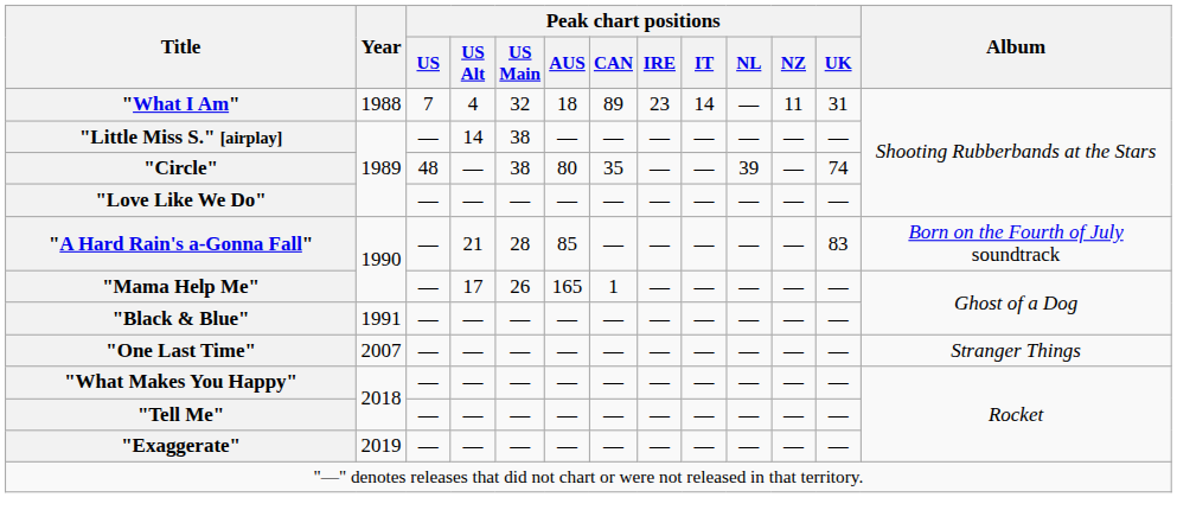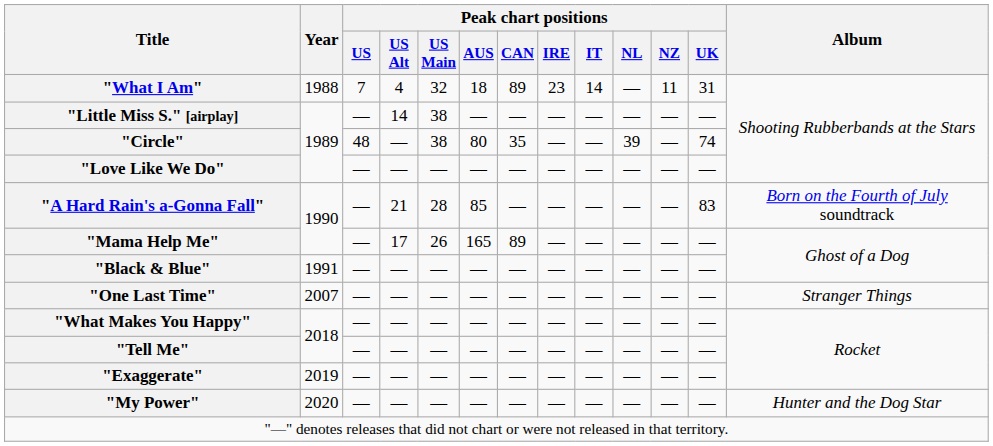"Mama Help Me" | Peak chart positions / CAN: 1 -> 89
+ row: "My Power" | 2020 | — | — | — | — | — | — | — | — | — | — | Hunter and the Dog Star
